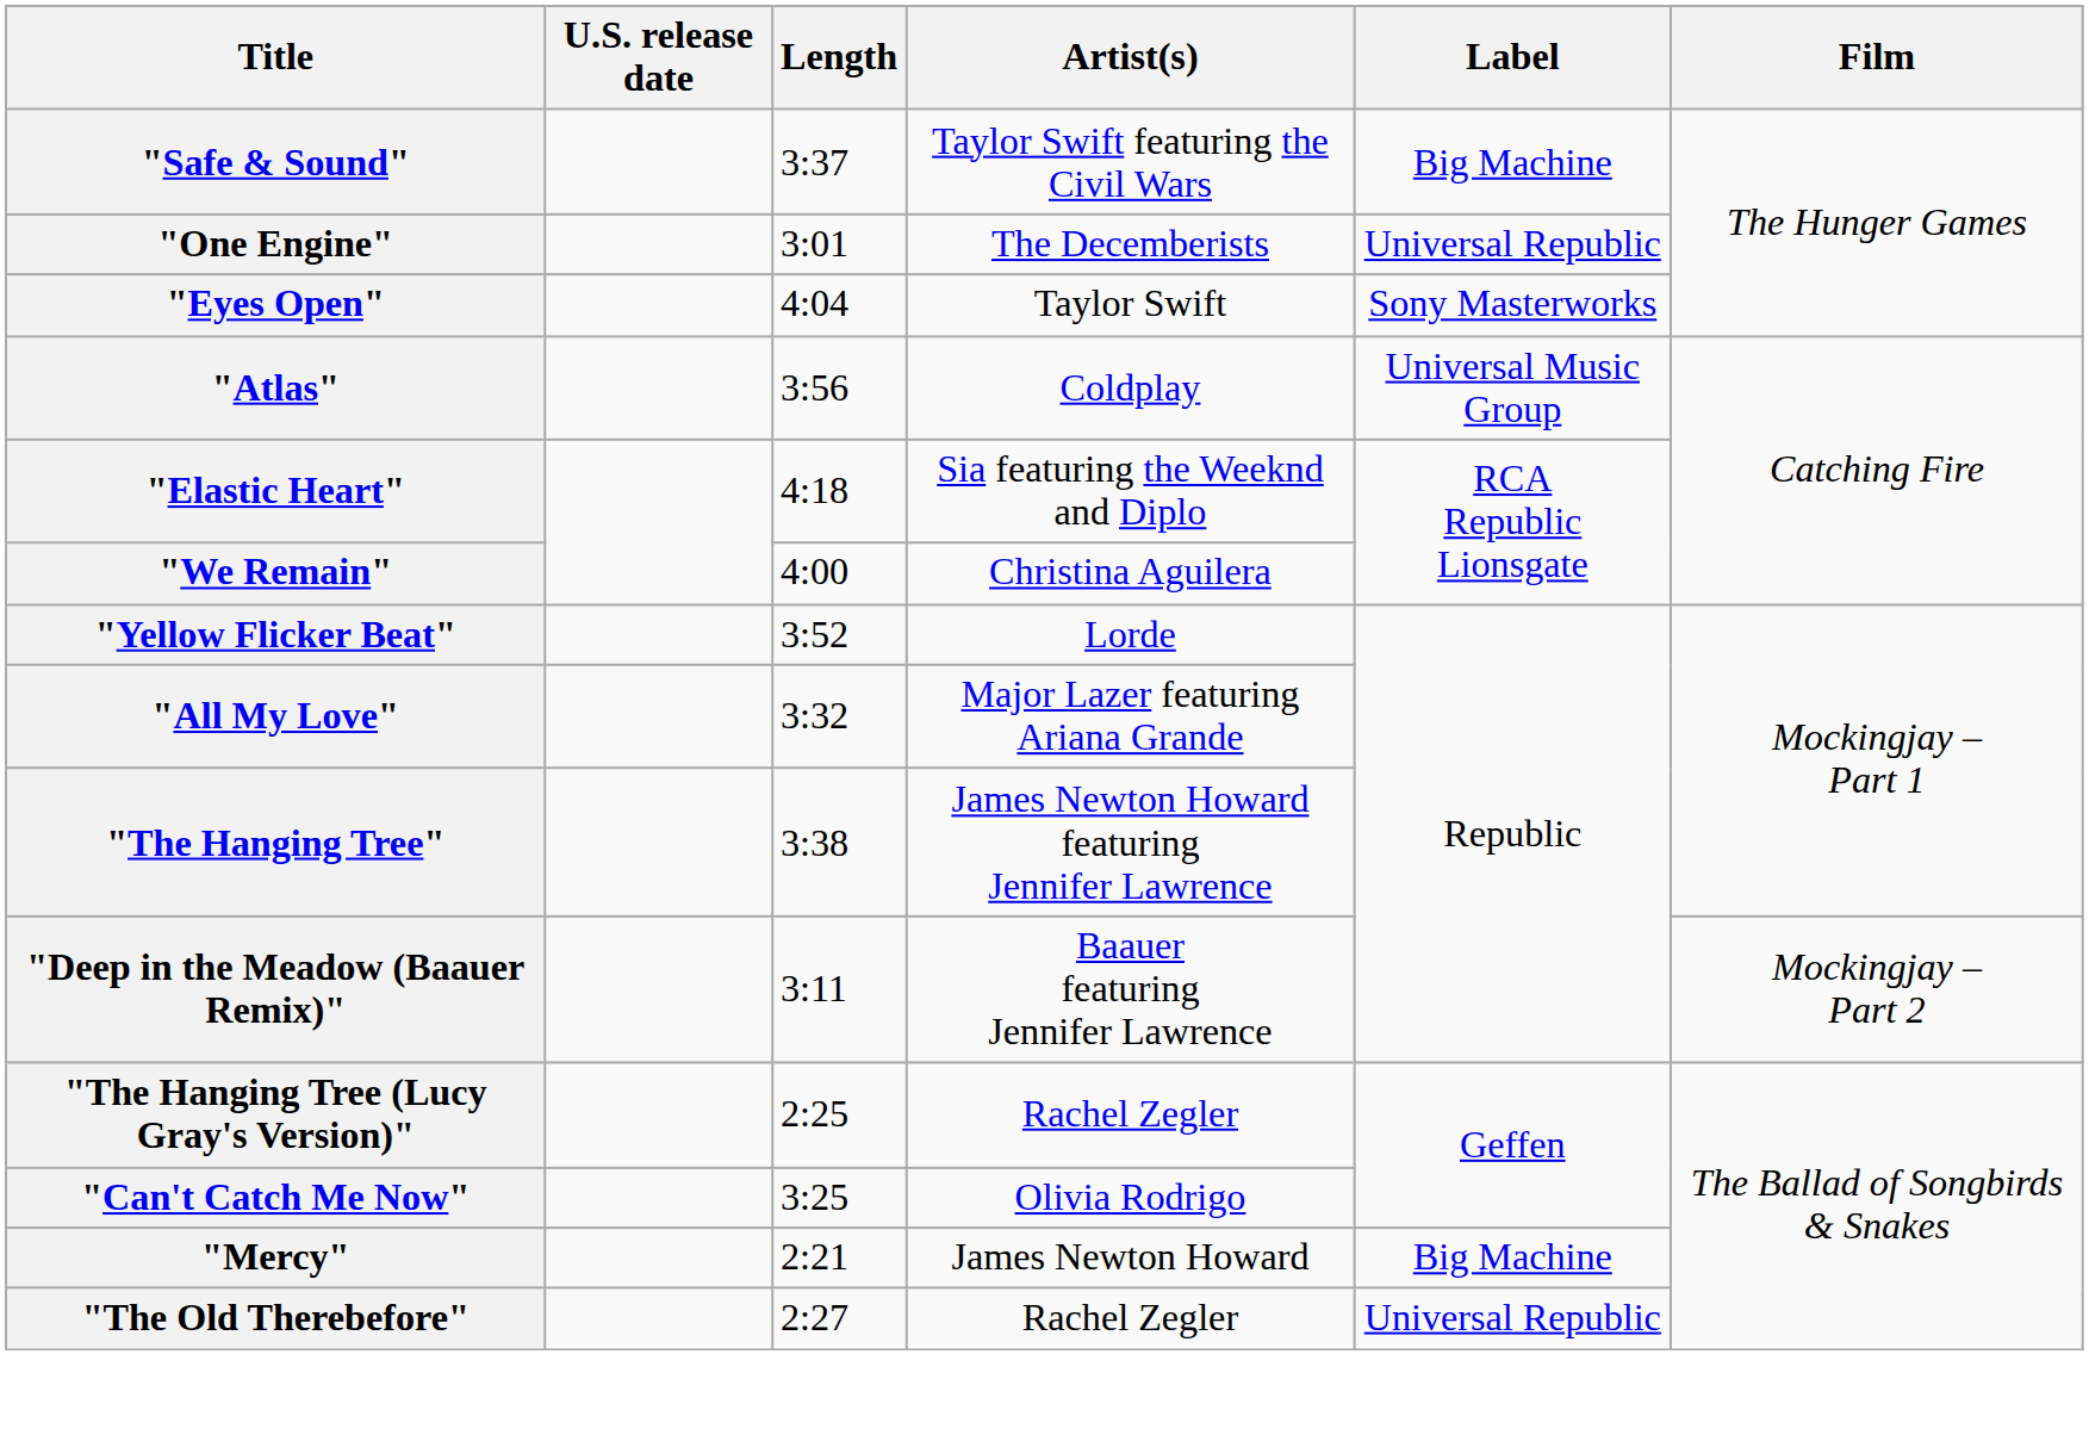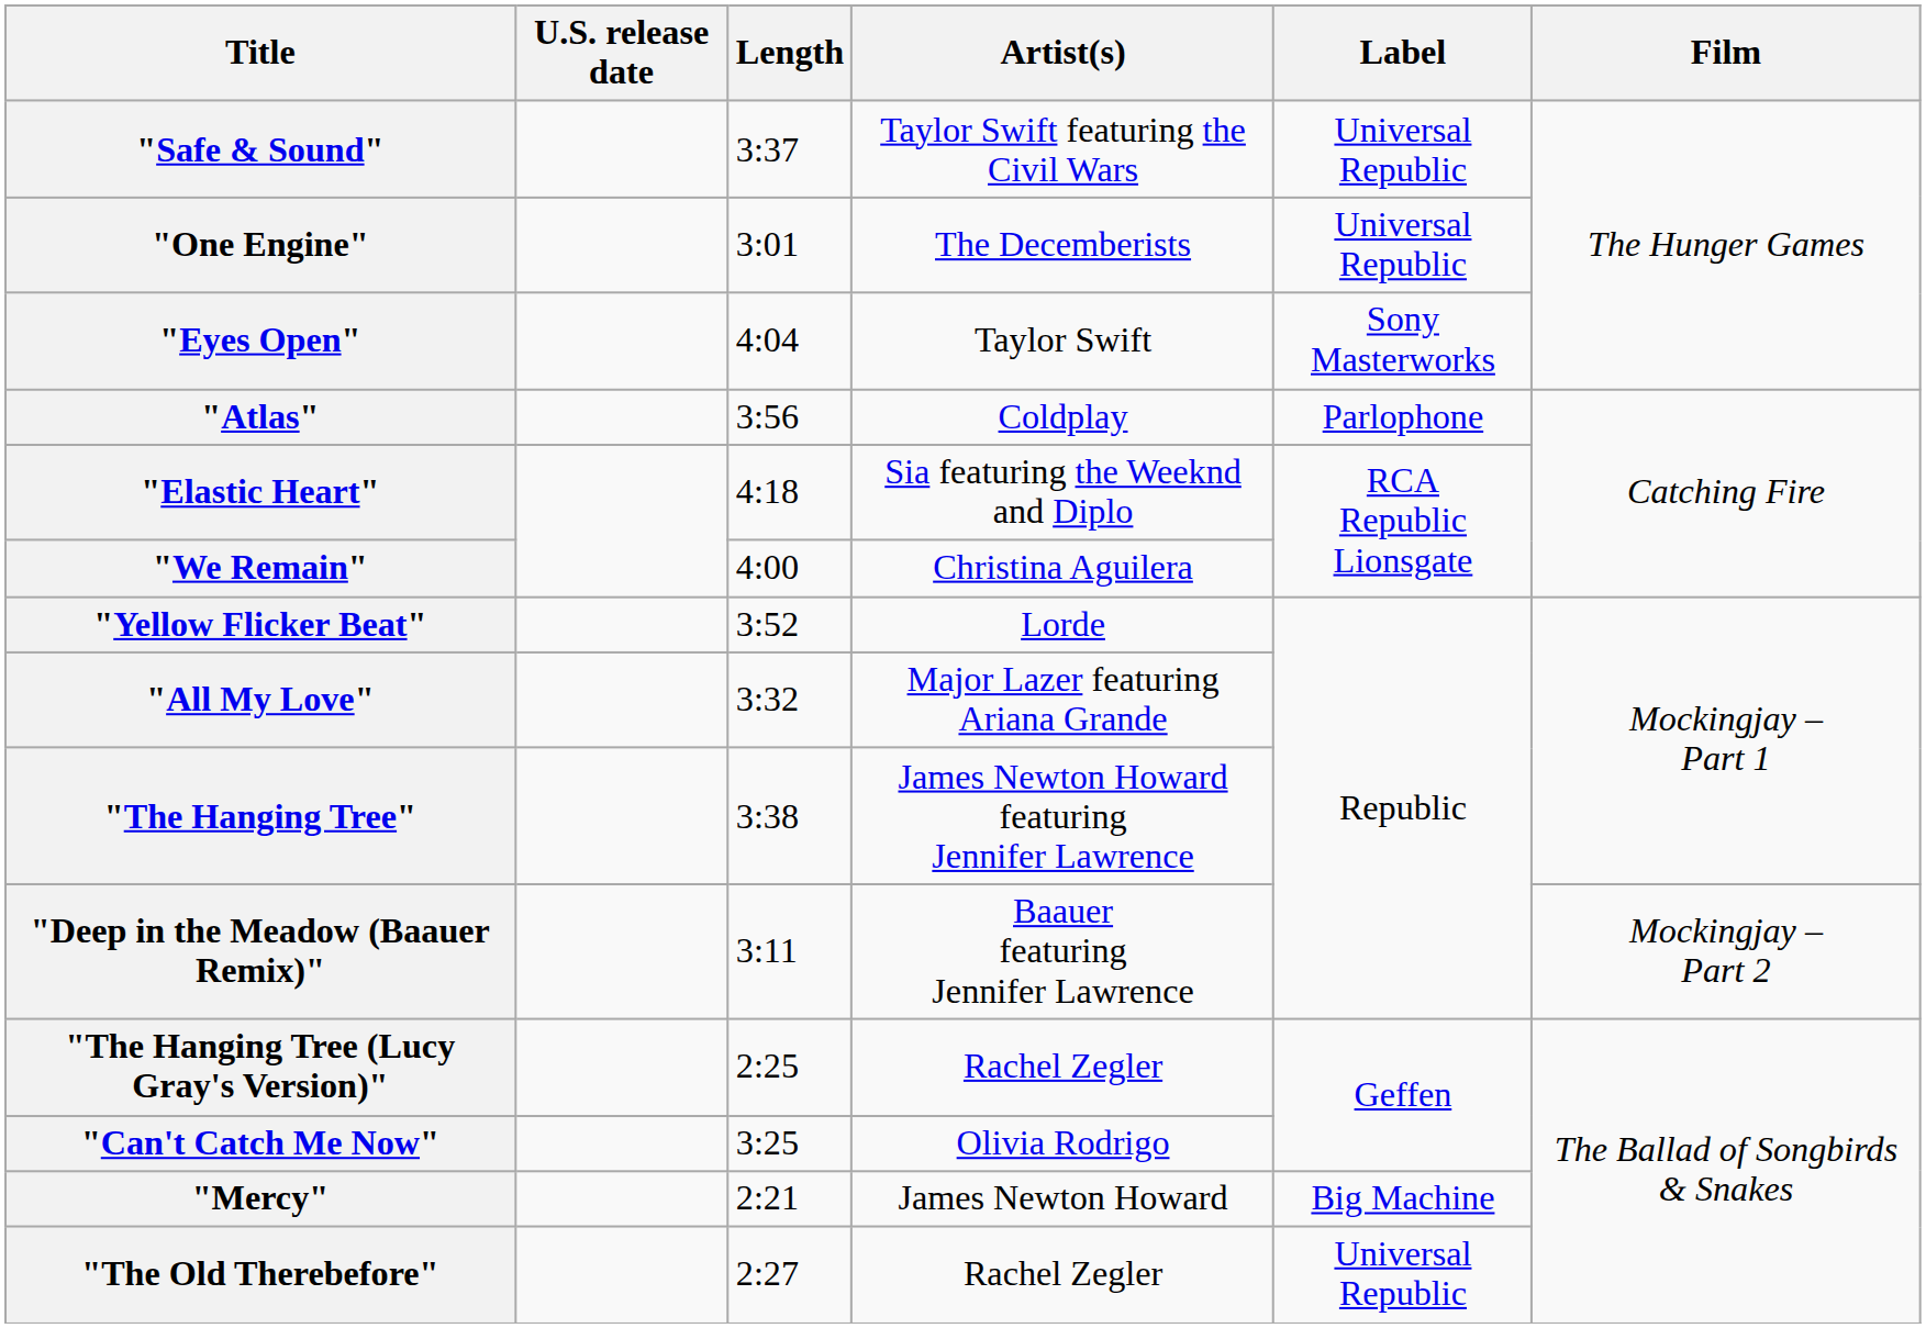"Safe & Sound" | Label: Big Machine -> Universal Republic
"Atlas" | Label: Universal Music Group -> Parlophone
